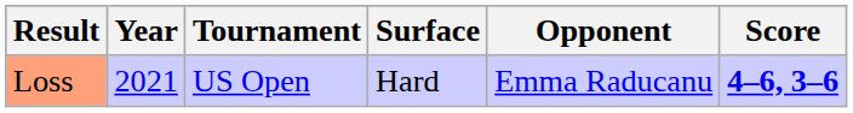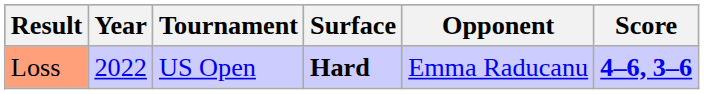Loss | Year: 2021 -> 2022
Loss | Surface: normal -> bold
